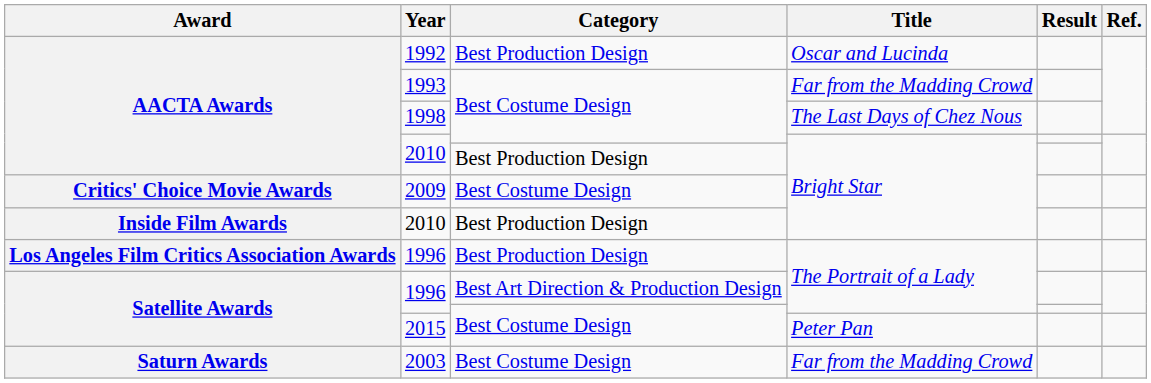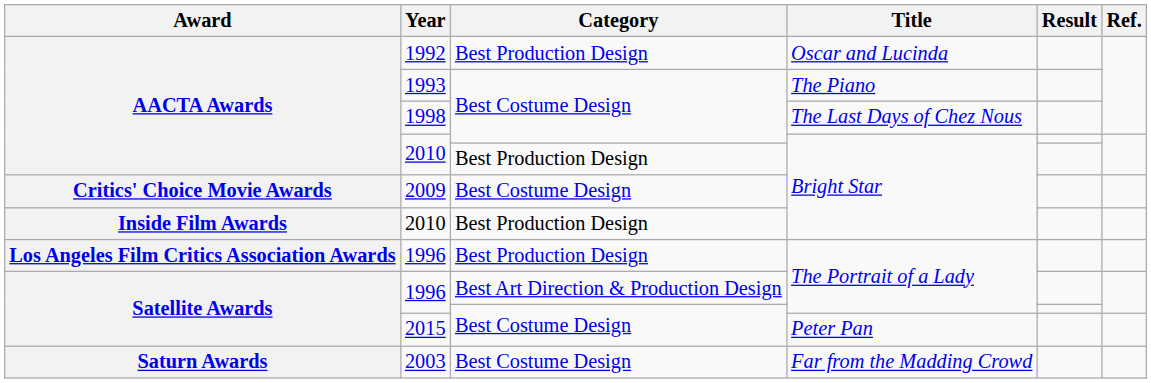1993 | Title: Far from the Madding Crowd -> The Piano
